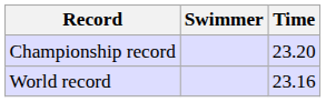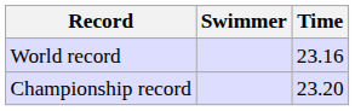rows swapped: World record <-> Championship record
